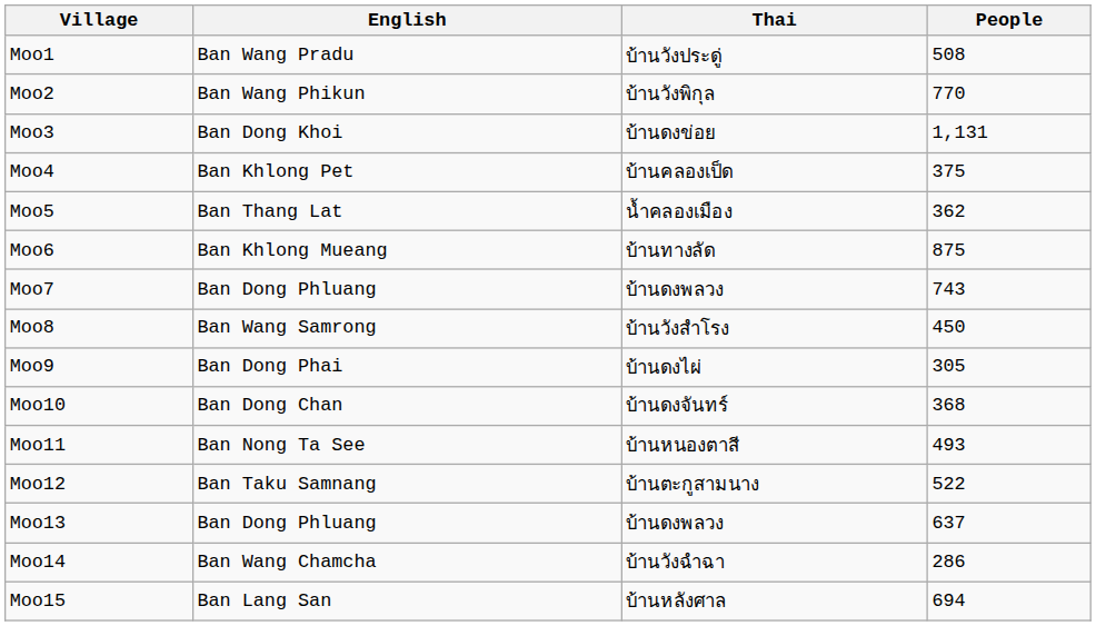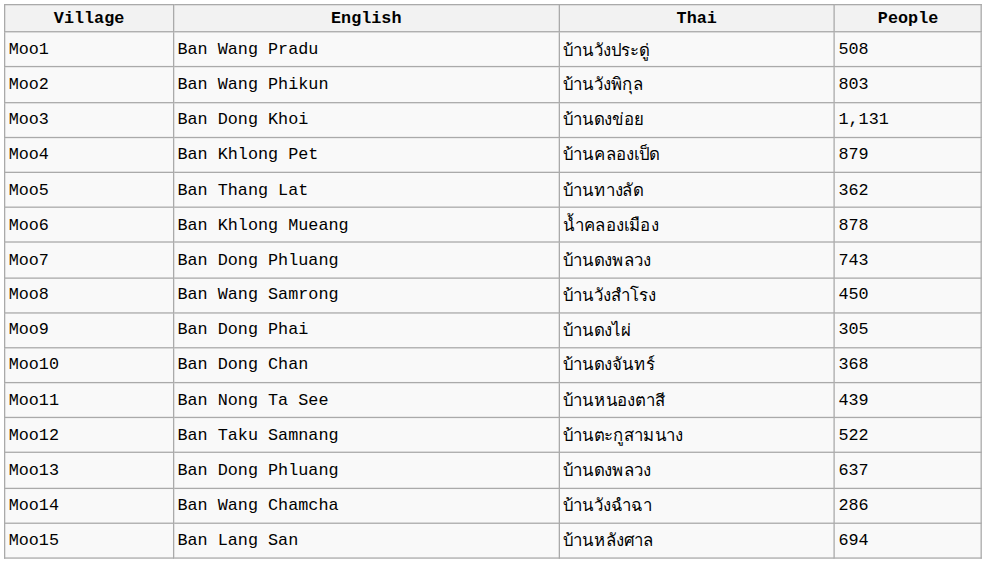Moo2 | People: 770 -> 803
Moo4 | People: 375 -> 879
Moo5 | Thai: น้ำคลองเมือง -> บ้านทางลัด
Moo6 | Thai: บ้านทางลัด -> น้ำคลองเมือง
Moo6 | People: 875 -> 878
Moo11 | People: 493 -> 439
